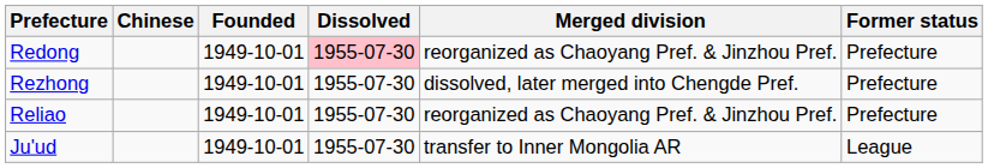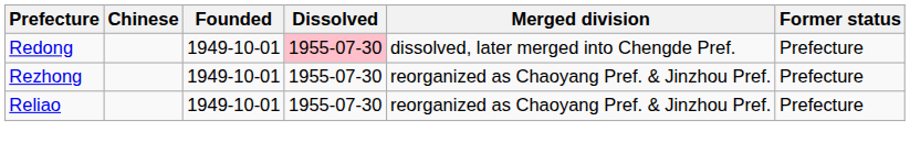Redong | Merged division: reorganized as Chaoyang Pref. & Jinzhou Pref. -> dissolved, later merged into Chengde Pref.
Rezhong | Merged division: dissolved, later merged into Chengde Pref. -> reorganized as Chaoyang Pref. & Jinzhou Pref.
- row: Ju'ud | 1949-10-01 | 1955-07-30 | transfer to Inner Mongolia AR | League
